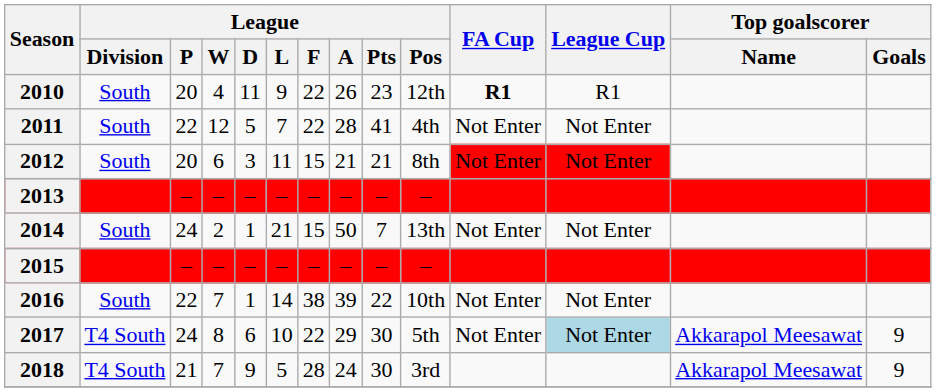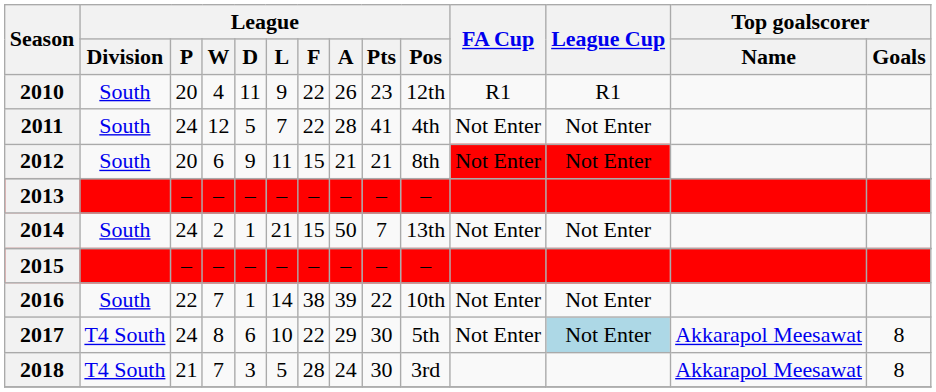2010 | FA Cup: bold -> normal
2011 | League / P: 22 -> 24
2012 | League / D: 3 -> 9
2017 | Top goalscorer / Goals: 9 -> 8
2018 | League / D: 9 -> 3
2018 | Top goalscorer / Goals: 9 -> 8
